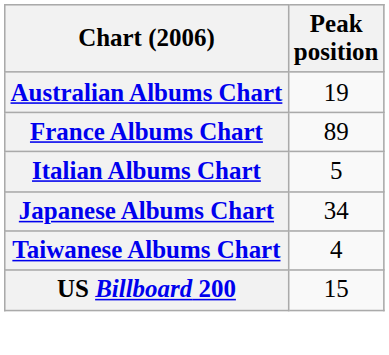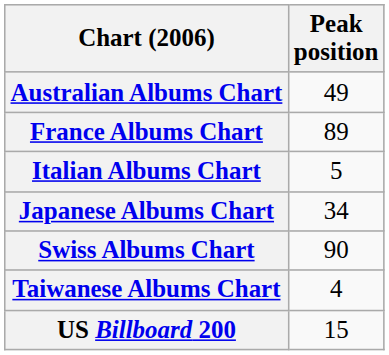Australian Albums Chart | Peak position: 19 -> 49
+ row: Swiss Albums Chart | 90
